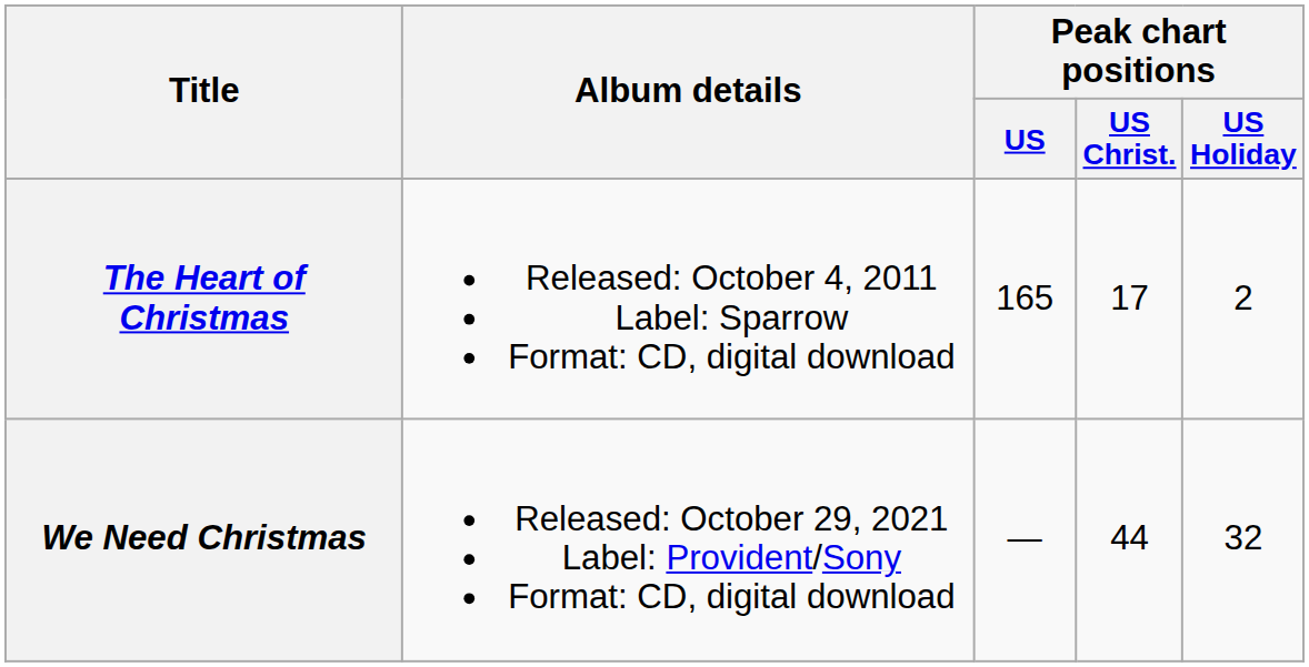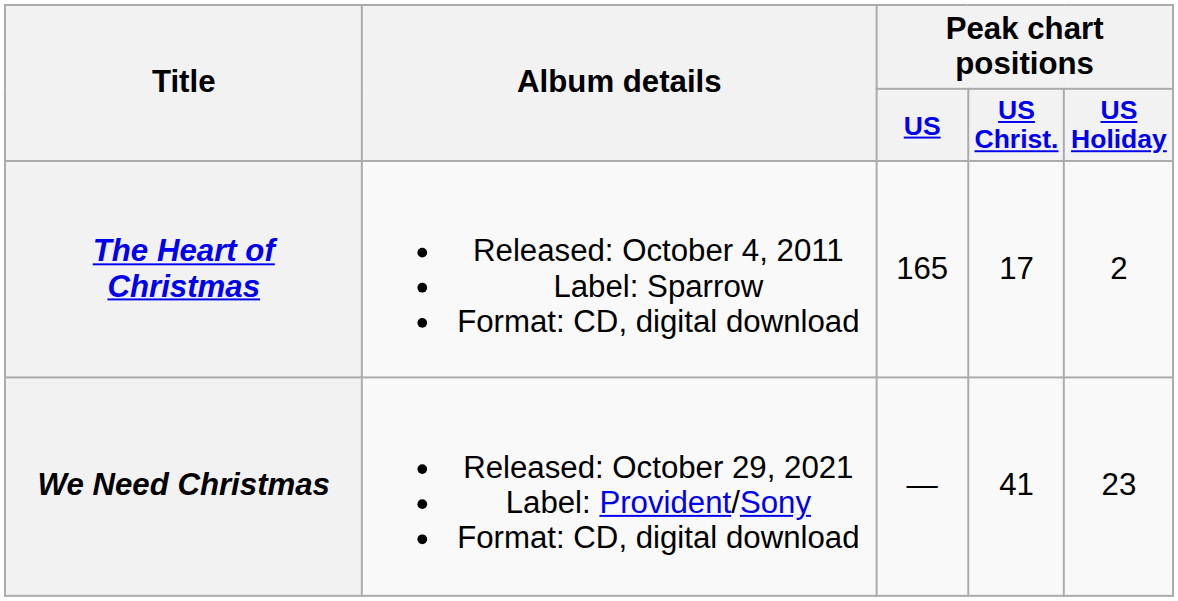We Need Christmas | Peak chart positions / US Christ.: 44 -> 41
We Need Christmas | Peak chart positions / US Holiday: 32 -> 23
